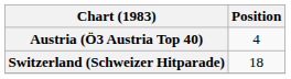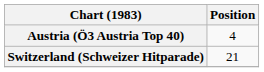Switzerland (Schweizer Hitparade) | Position: 18 -> 21
